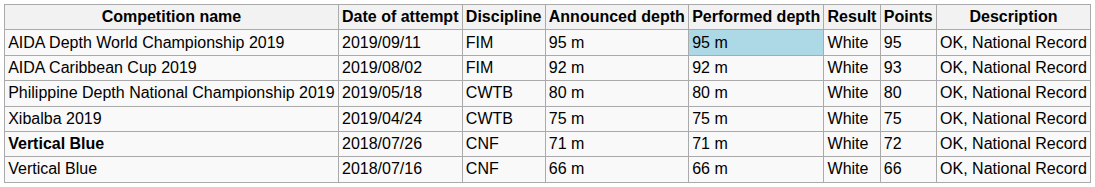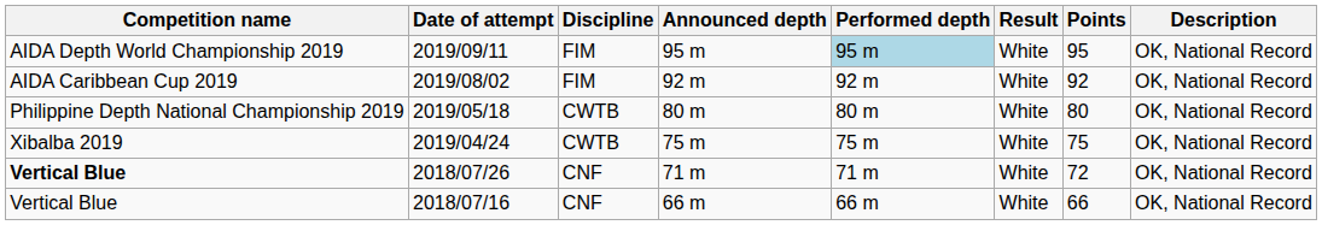2019/08/02 | Points: 93 -> 92
